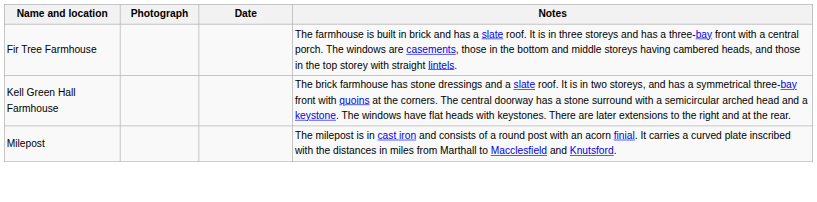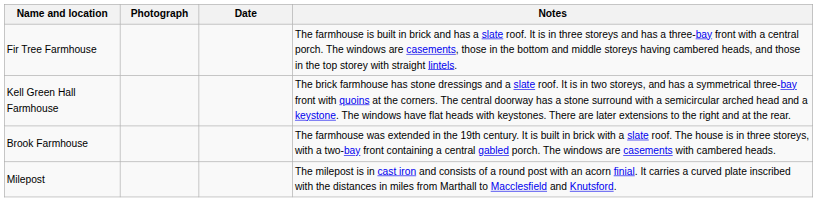+ row: Brook Farmhouse | The farmhouse was extended in the 19th century. It is built in brick with a slate roof. The house is in three storeys, with a two-bay front containing a central gabled porch. The windows are casements with cambered heads.
